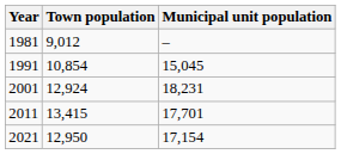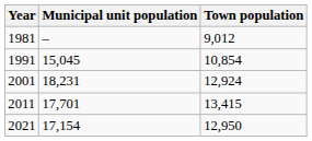columns swapped: Town population <-> Municipal unit population
